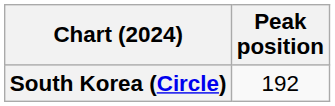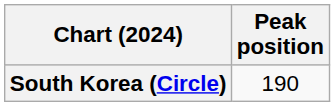South Korea (Circle) | Peak position: 192 -> 190
